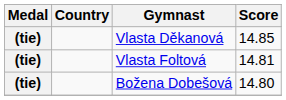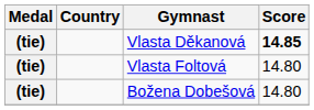Vlasta Děkanová | Score: normal -> bold
Vlasta Foltová | Score: 14.81 -> 14.80
